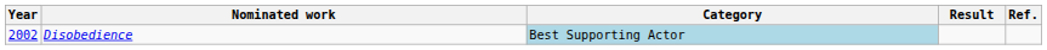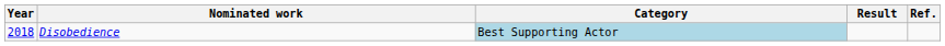Disobedience | Year: 2002 -> 2018
